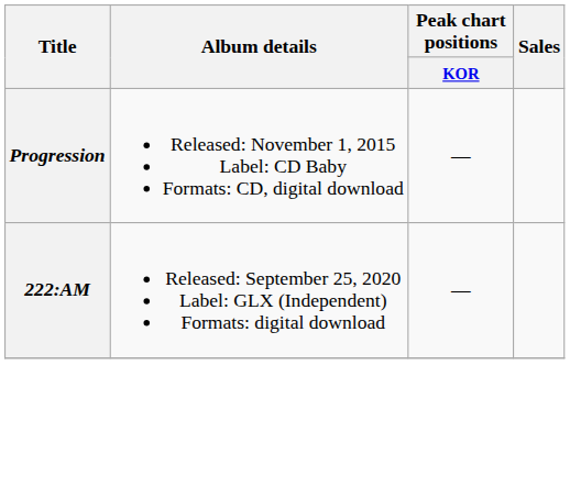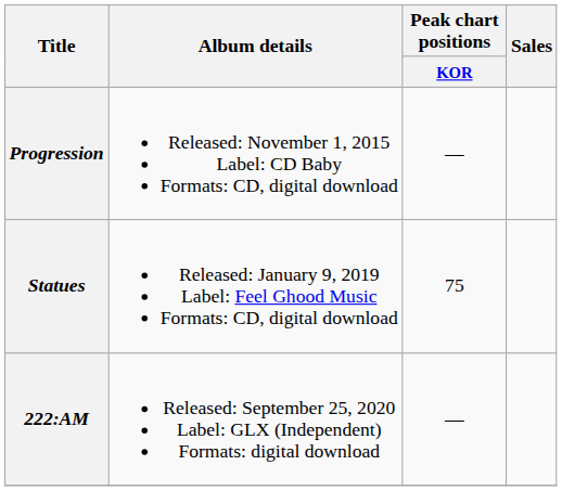+ row: Statues | Released: January 9, 2019 Label: Feel Ghood Music Formats: CD, digital download | 75
